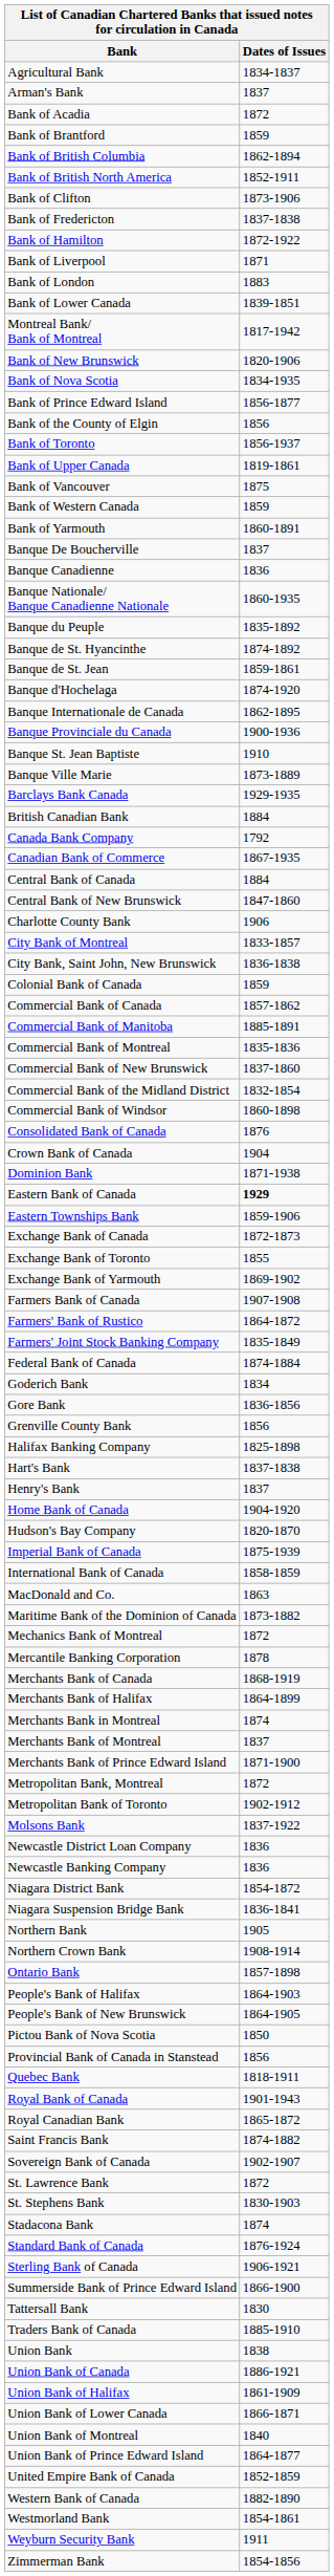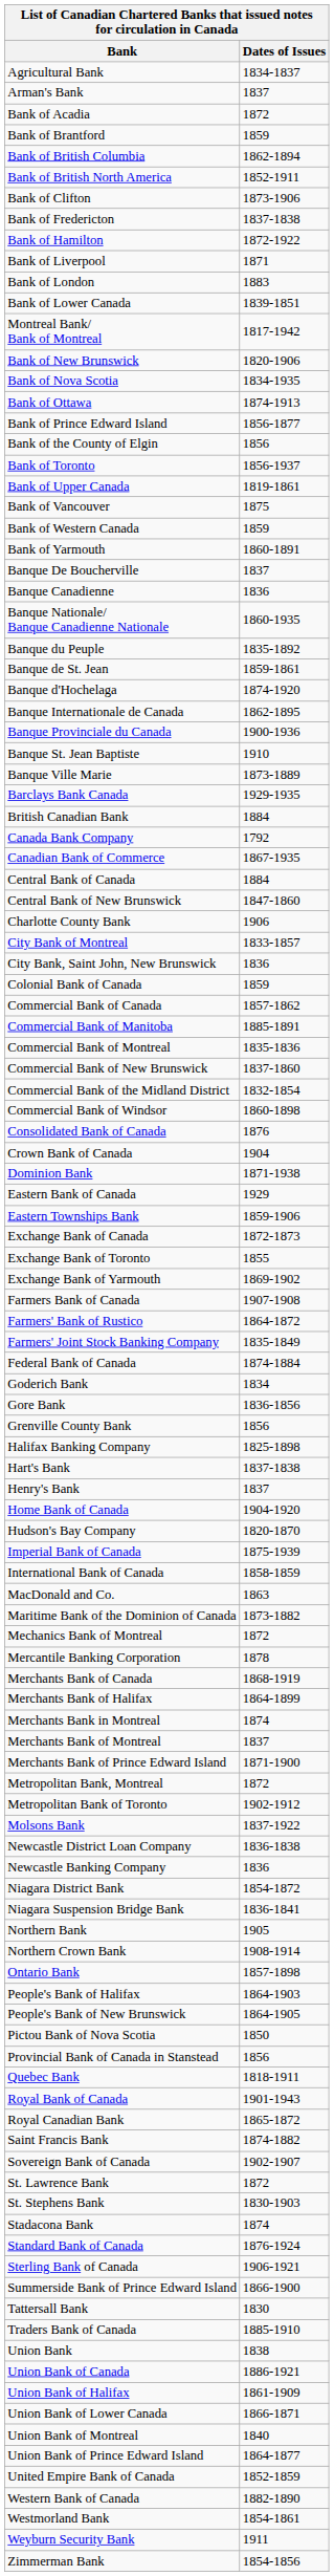+ row: Bank of Ottawa | 1874-1913
- row: Banque de St. Hyancinthe | 1874-1892
City Bank, Saint John, New Brunswick | Dates of Issues: 1836-1838 -> 1836
Eastern Bank of Canada | Dates of Issues: bold -> normal
Newcastle District Loan Company | Dates of Issues: 1836 -> 1836-1838
